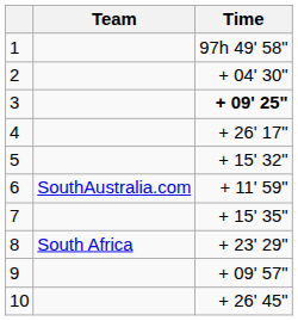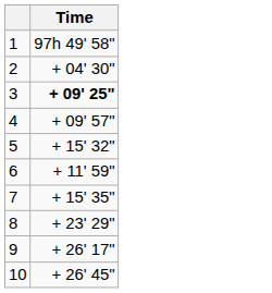- column: Team | SouthAustralia.com | South Africa
4 | Time: + 26' 17" -> + 09' 57"
9 | Time: + 09' 57" -> + 26' 17"
